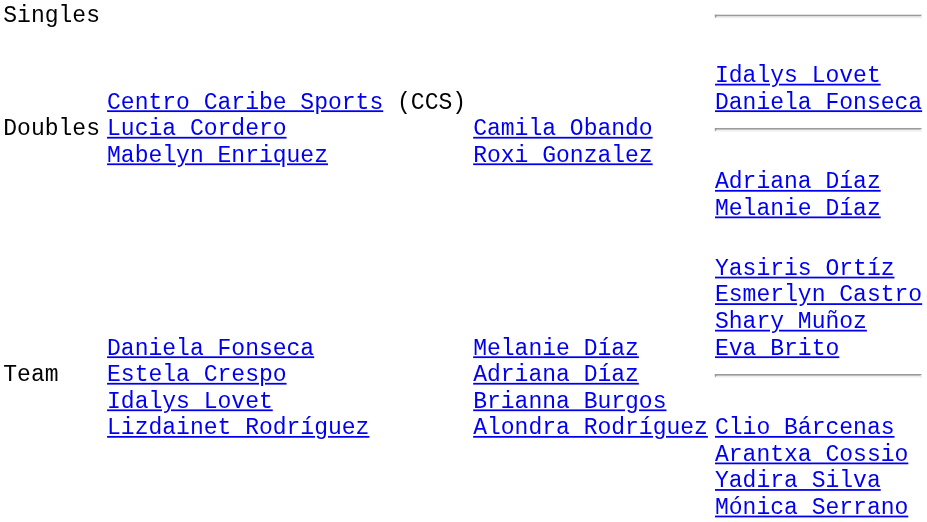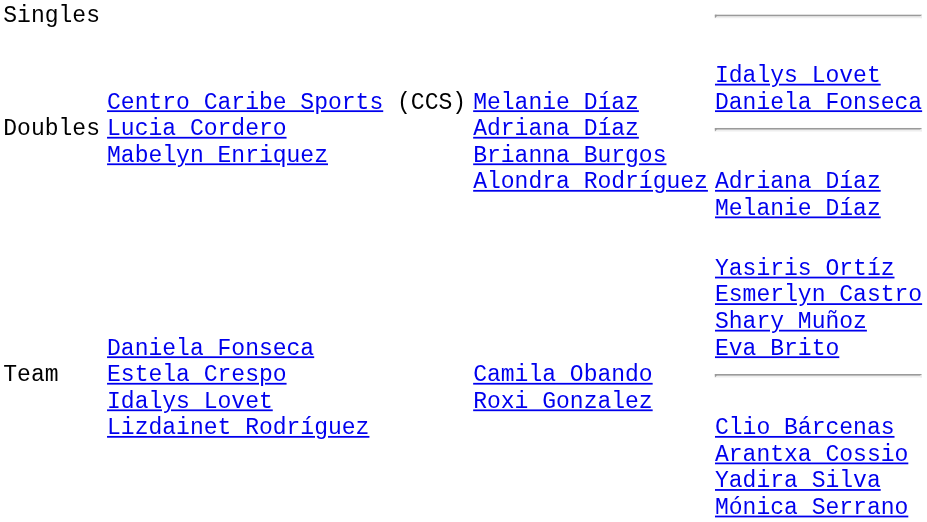Doubles | column 3: Camila Obando Roxi Gonzalez -> Melanie Díaz Adriana Díaz Brianna Burgos Alondra Rodríguez
Team | column 3: Melanie Díaz Adriana Díaz Brianna Burgos Alondra Rodríguez -> Camila Obando Roxi Gonzalez
